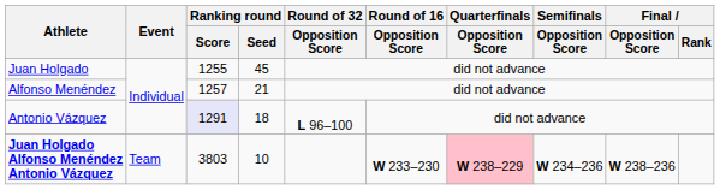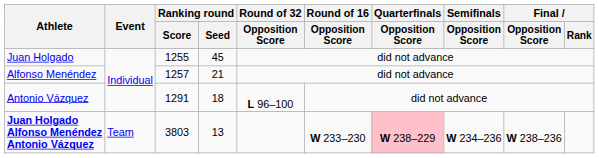Antonio Vázquez | Ranking round / Score: lavender background -> no background
Juan Holgado Alfonso Menéndez Antonio Vázquez | Ranking round / Seed: 10 -> 13
